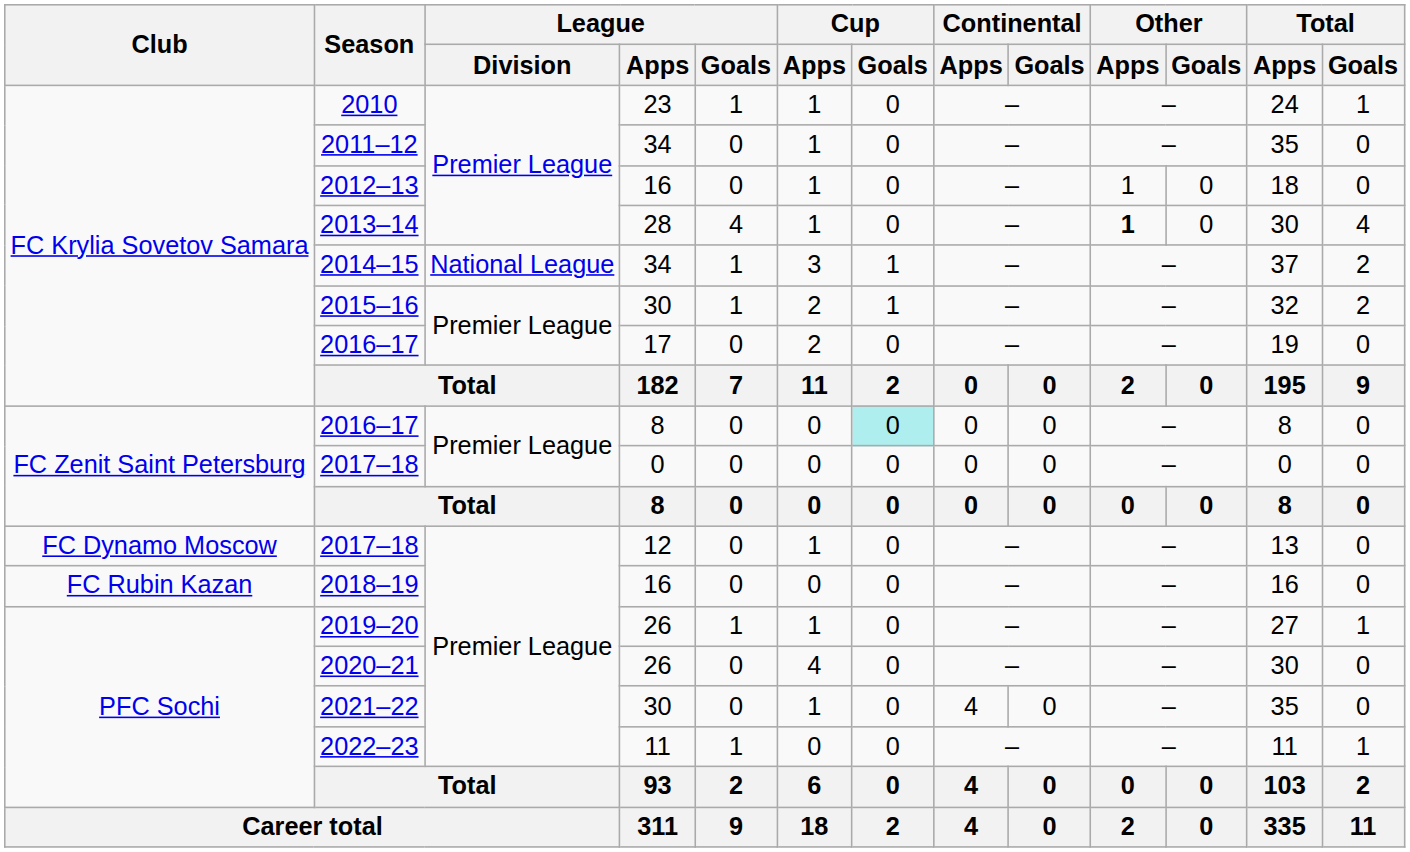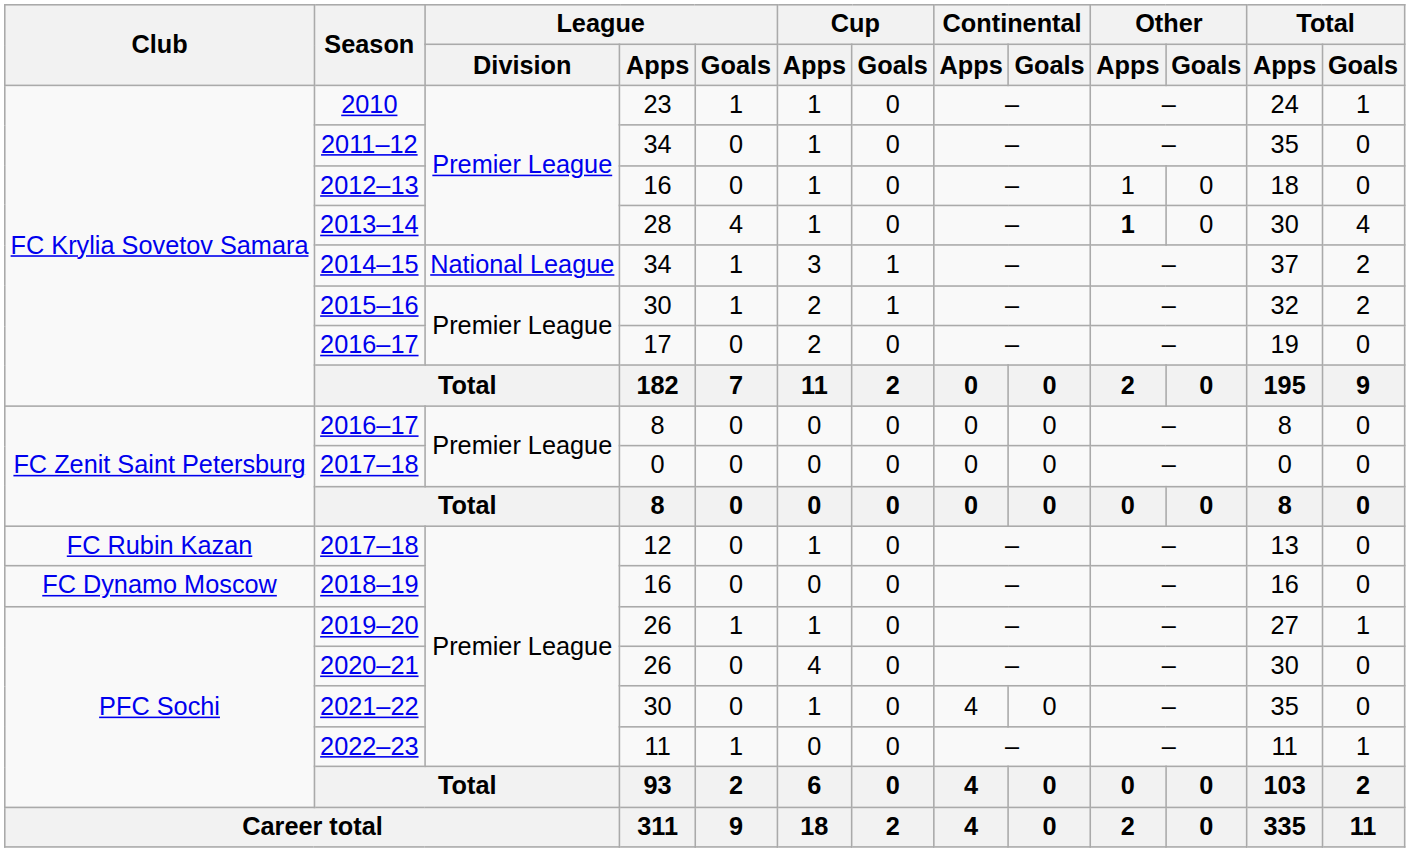2016–17 / 8 | Cup / Goals: paleturquoise background -> no background
2017–18 / 12 | Club: FC Dynamo Moscow -> FC Rubin Kazan
2018–19 | Club: FC Rubin Kazan -> FC Dynamo Moscow
